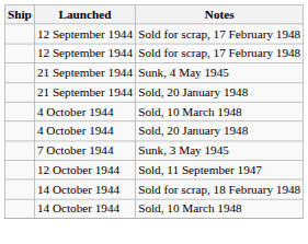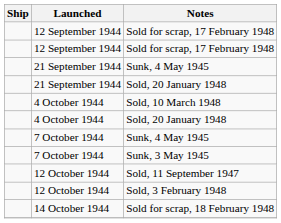+ row: 7 October 1944 | Sunk, 4 May 1945
+ row: 12 October 1944 | Sold, 3 February 1948
- row: 14 October 1944 | Sold, 10 March 1948
